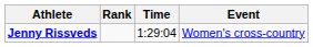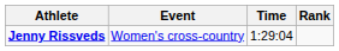columns swapped: Event <-> Rank
